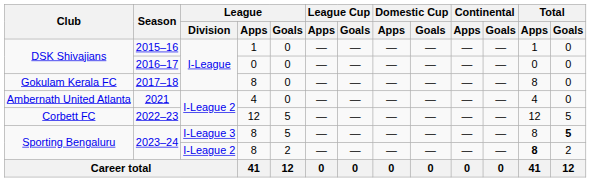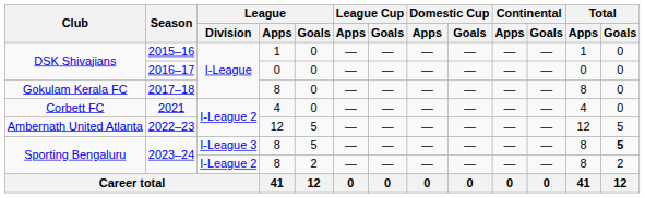2021 | Club: Ambernath United Atlanta -> Corbett FC
2022–23 | Club: Corbett FC -> Ambernath United Atlanta
2023–24 / I-League 2 | Total / Apps: bold -> normal
